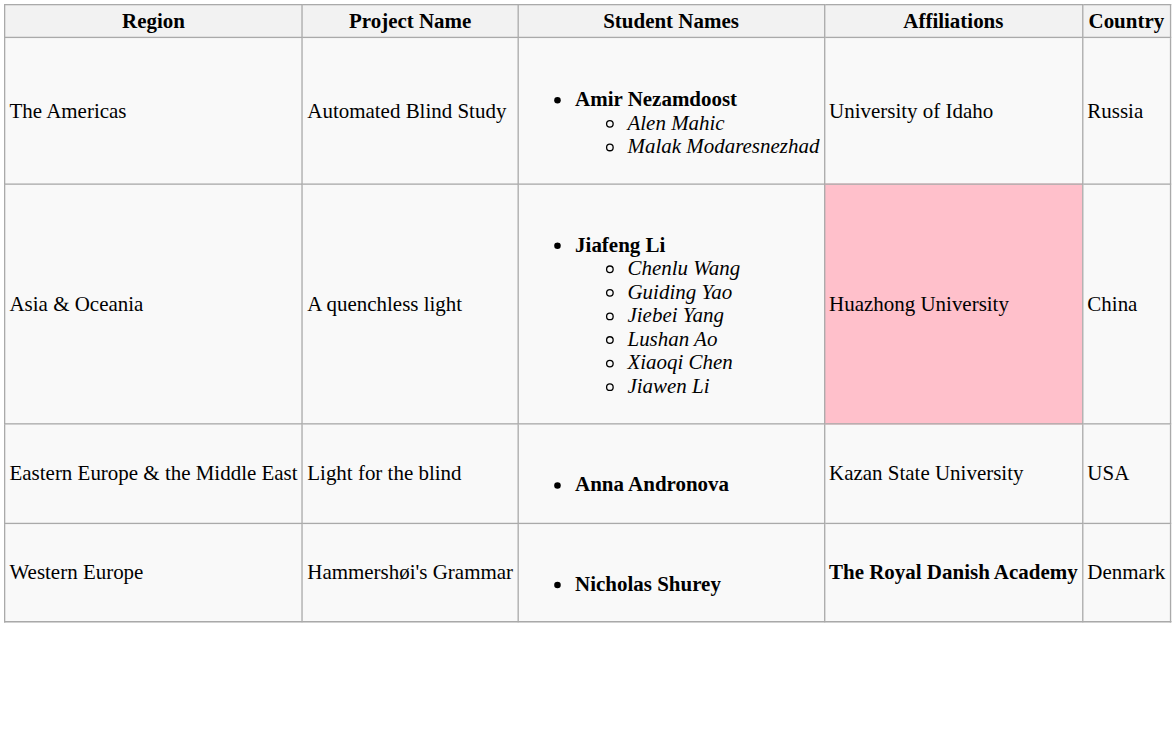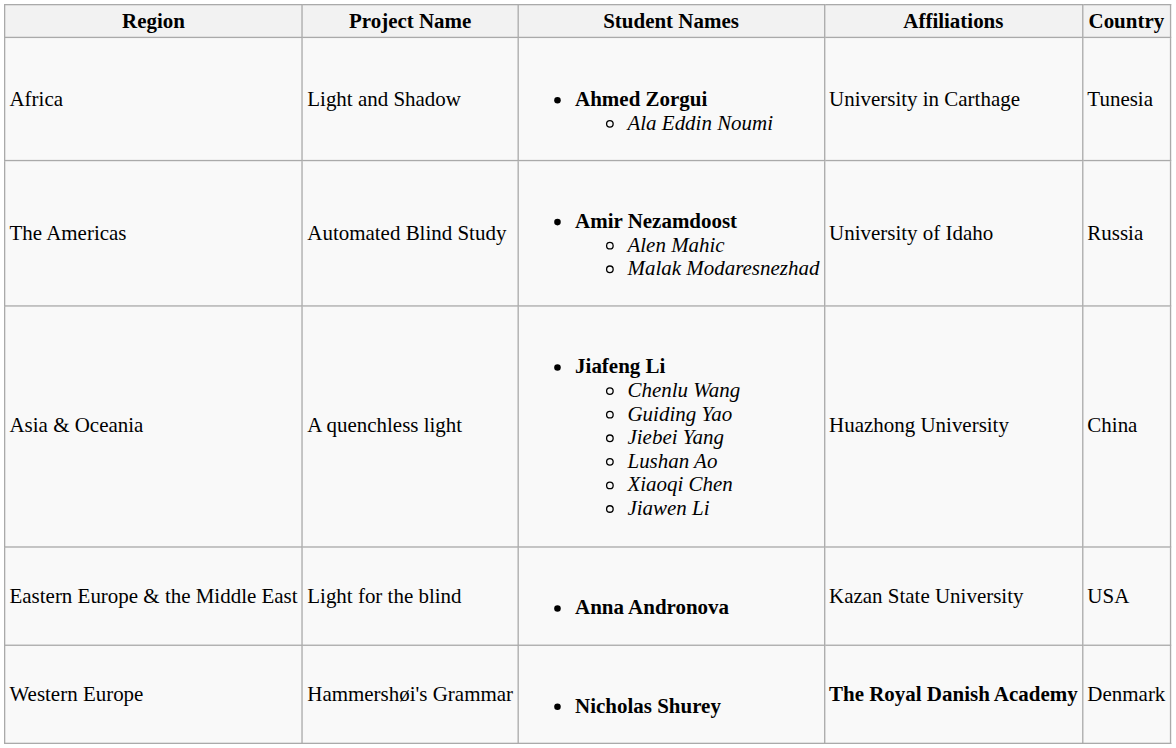+ row: Africa | Light and Shadow | Ahmed Zorgui Ala Eddin Noumi | University in Carthage | Tunesia
Asia & Oceania | Affiliations: pink background -> no background
